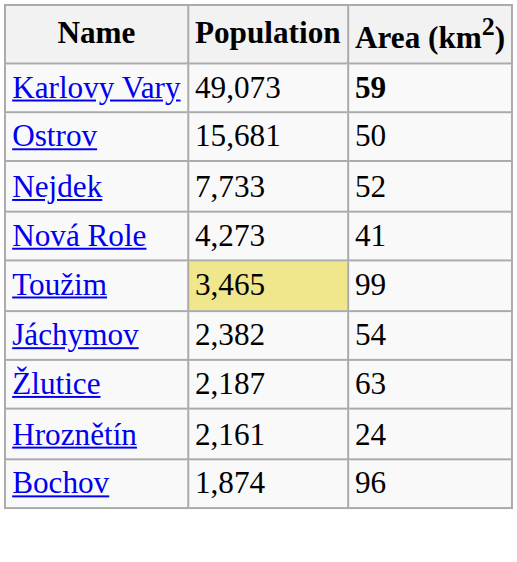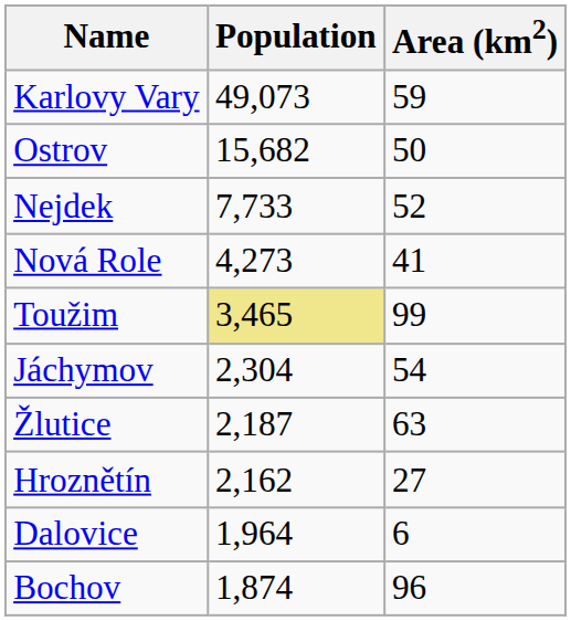Karlovy Vary | Area (km2): bold -> normal
Ostrov | Population: 15,681 -> 15,682
Jáchymov | Population: 2,382 -> 2,304
Hroznětín | Population: 2,161 -> 2,162
Hroznětín | Area (km2): 24 -> 27
+ row: Dalovice | 1,964 | 6
